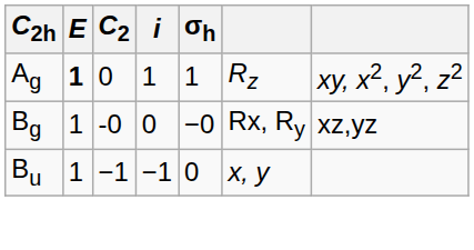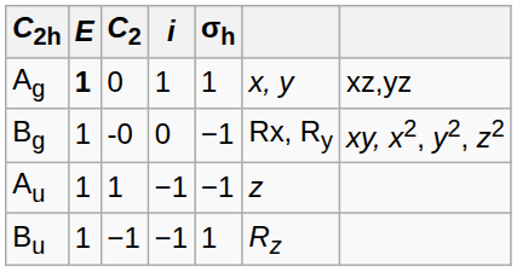Ag | column 6: Rz -> x, y
Ag | column 7: xy, x2, y2, z2 -> xz,yz
Bg | σh: −0 -> −1
Bg | column 7: xz,yz -> xy, x2, y2, z2
+ row: Au | 1 | 1 | −1 | −1 | z
Bu | σh: 0 -> 1
Bu | column 6: x, y -> Rz
